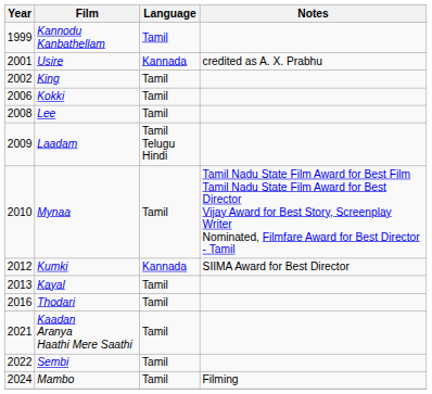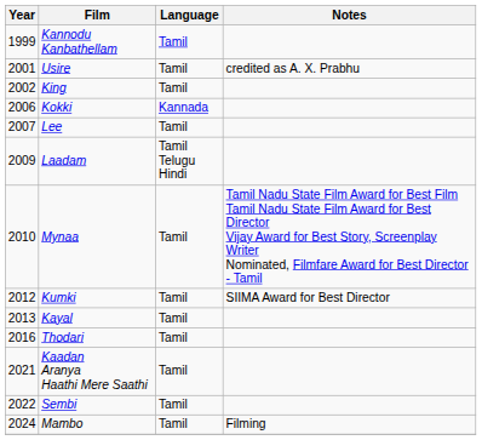Usire | Language: Kannada -> Tamil
Kokki | Language: Tamil -> Kannada
Lee | Year: 2008 -> 2007
Kumki | Language: Kannada -> Tamil
